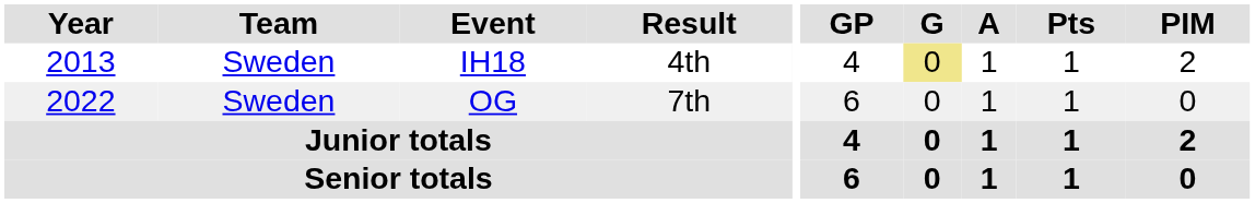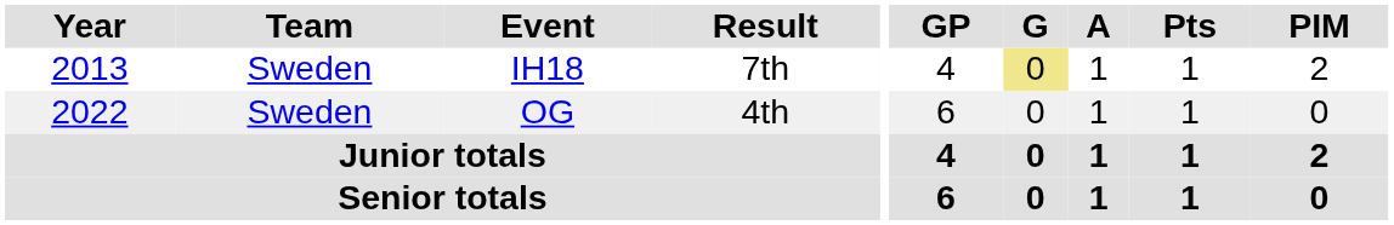IH18 | Result: 4th -> 7th
OG | Result: 7th -> 4th
